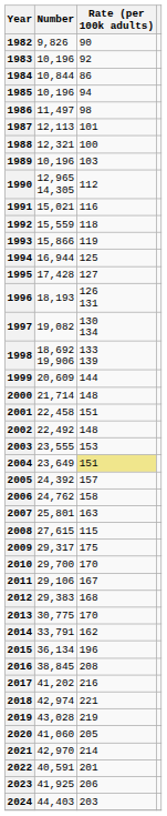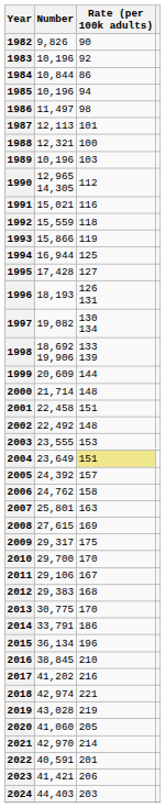2008 | Rate (per 100k adults): 115 -> 169
2014 | Rate (per 100k adults): 162 -> 186
2016 | Rate (per 100k adults): 208 -> 210
2023 | Number: 41,925 -> 41,421
